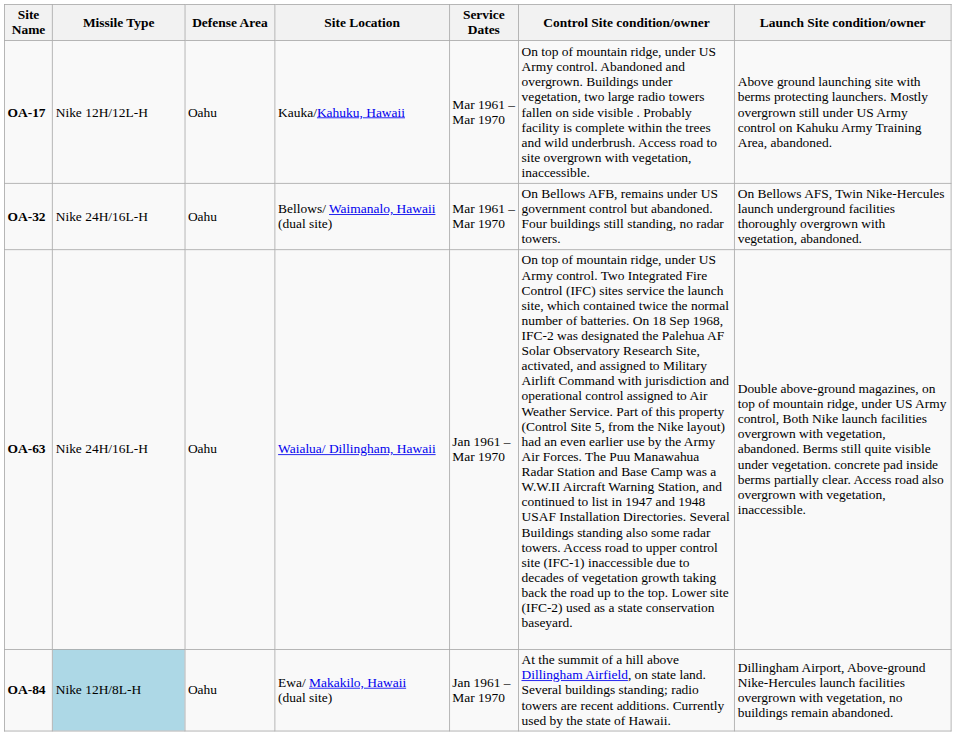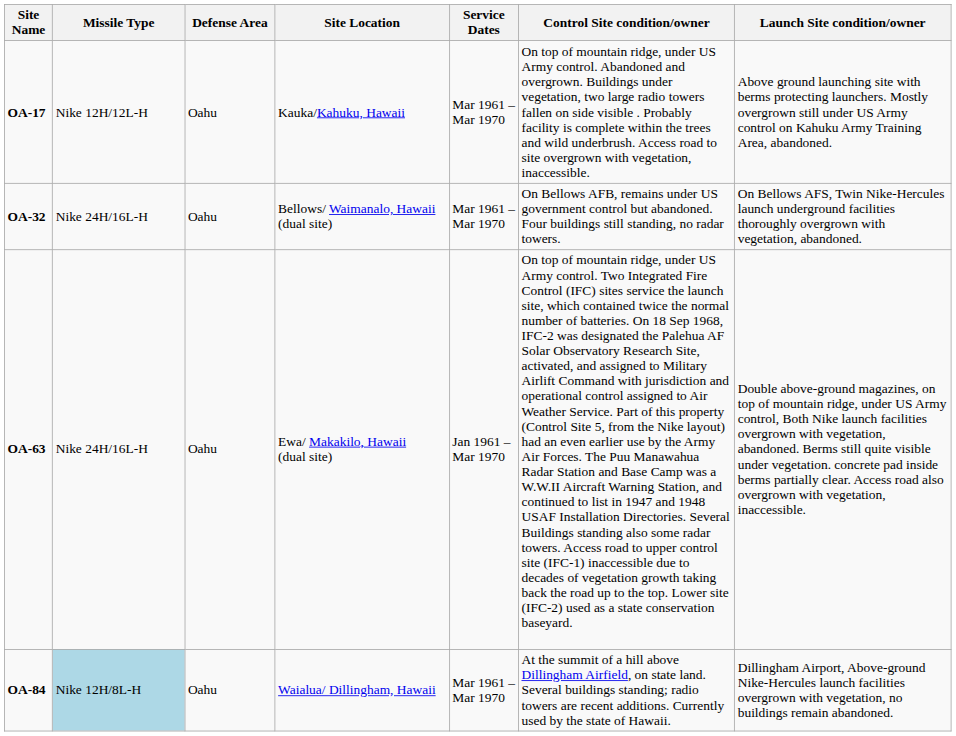OA-63 | Site Location: Waialua/ Dillingham, Hawaii -> Ewa/ Makakilo, Hawaii (dual site)
OA-84 | Site Location: Ewa/ Makakilo, Hawaii (dual site) -> Waialua/ Dillingham, Hawaii
OA-84 | Service Dates: Jan 1961 – Mar 1970 -> Mar 1961 – Mar 1970
